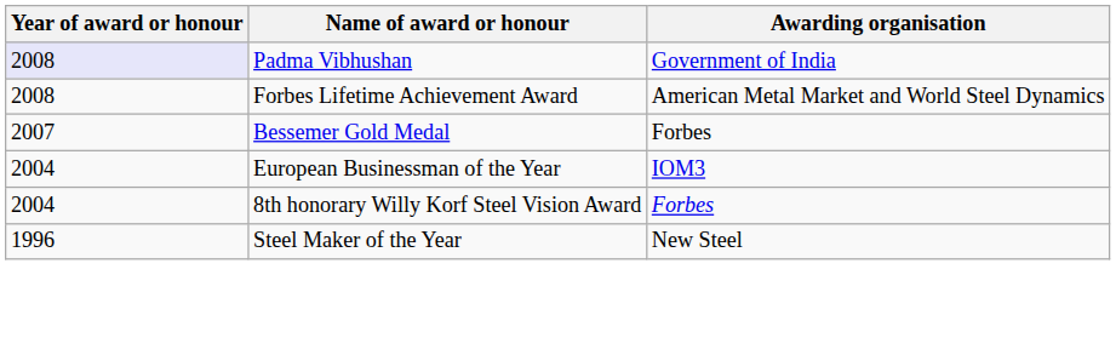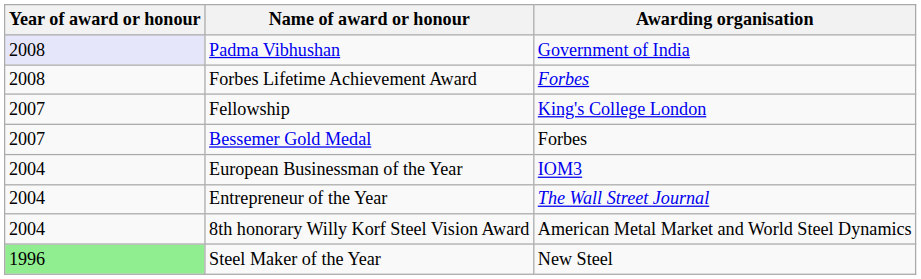Forbes Lifetime Achievement Award | Awarding organisation: American Metal Market and World Steel Dynamics -> Forbes
+ row: 2007 | Fellowship | King's College London
+ row: 2004 | Entrepreneur of the Year | The Wall Street Journal
8th honorary Willy Korf Steel Vision Award | Awarding organisation: Forbes -> American Metal Market and World Steel Dynamics
Steel Maker of the Year | Year of award or honour: no background -> lightgreen background
